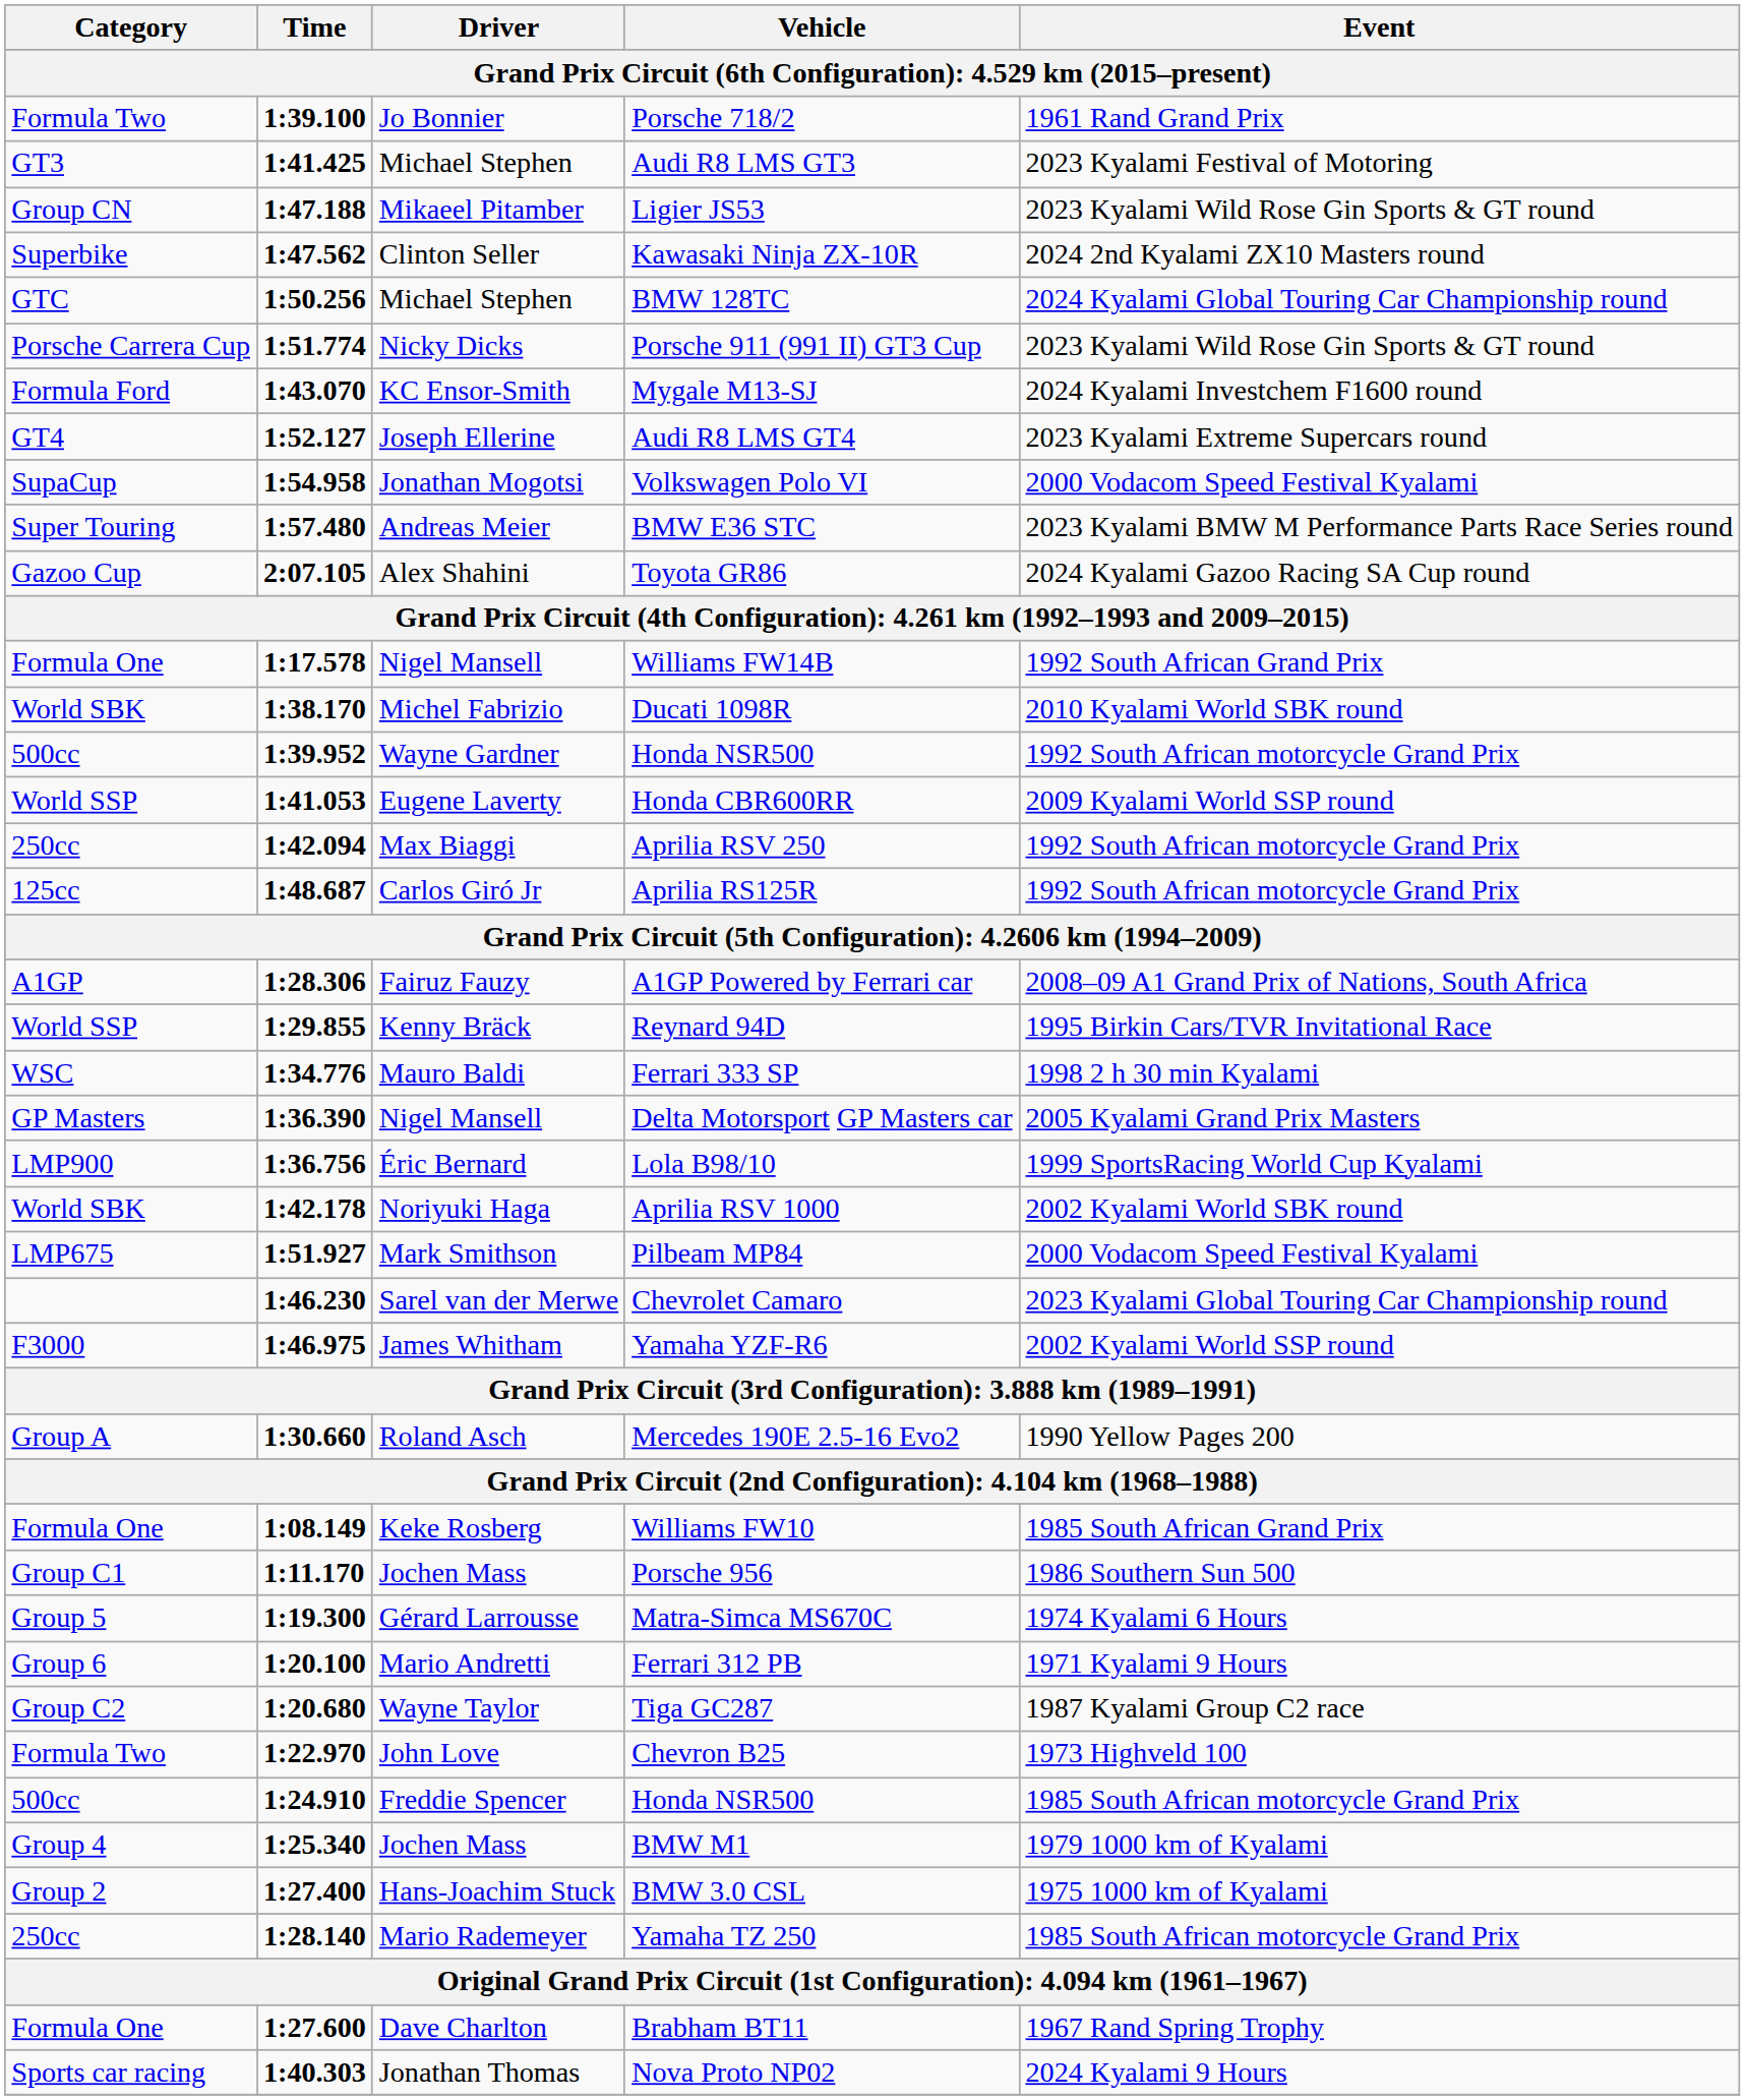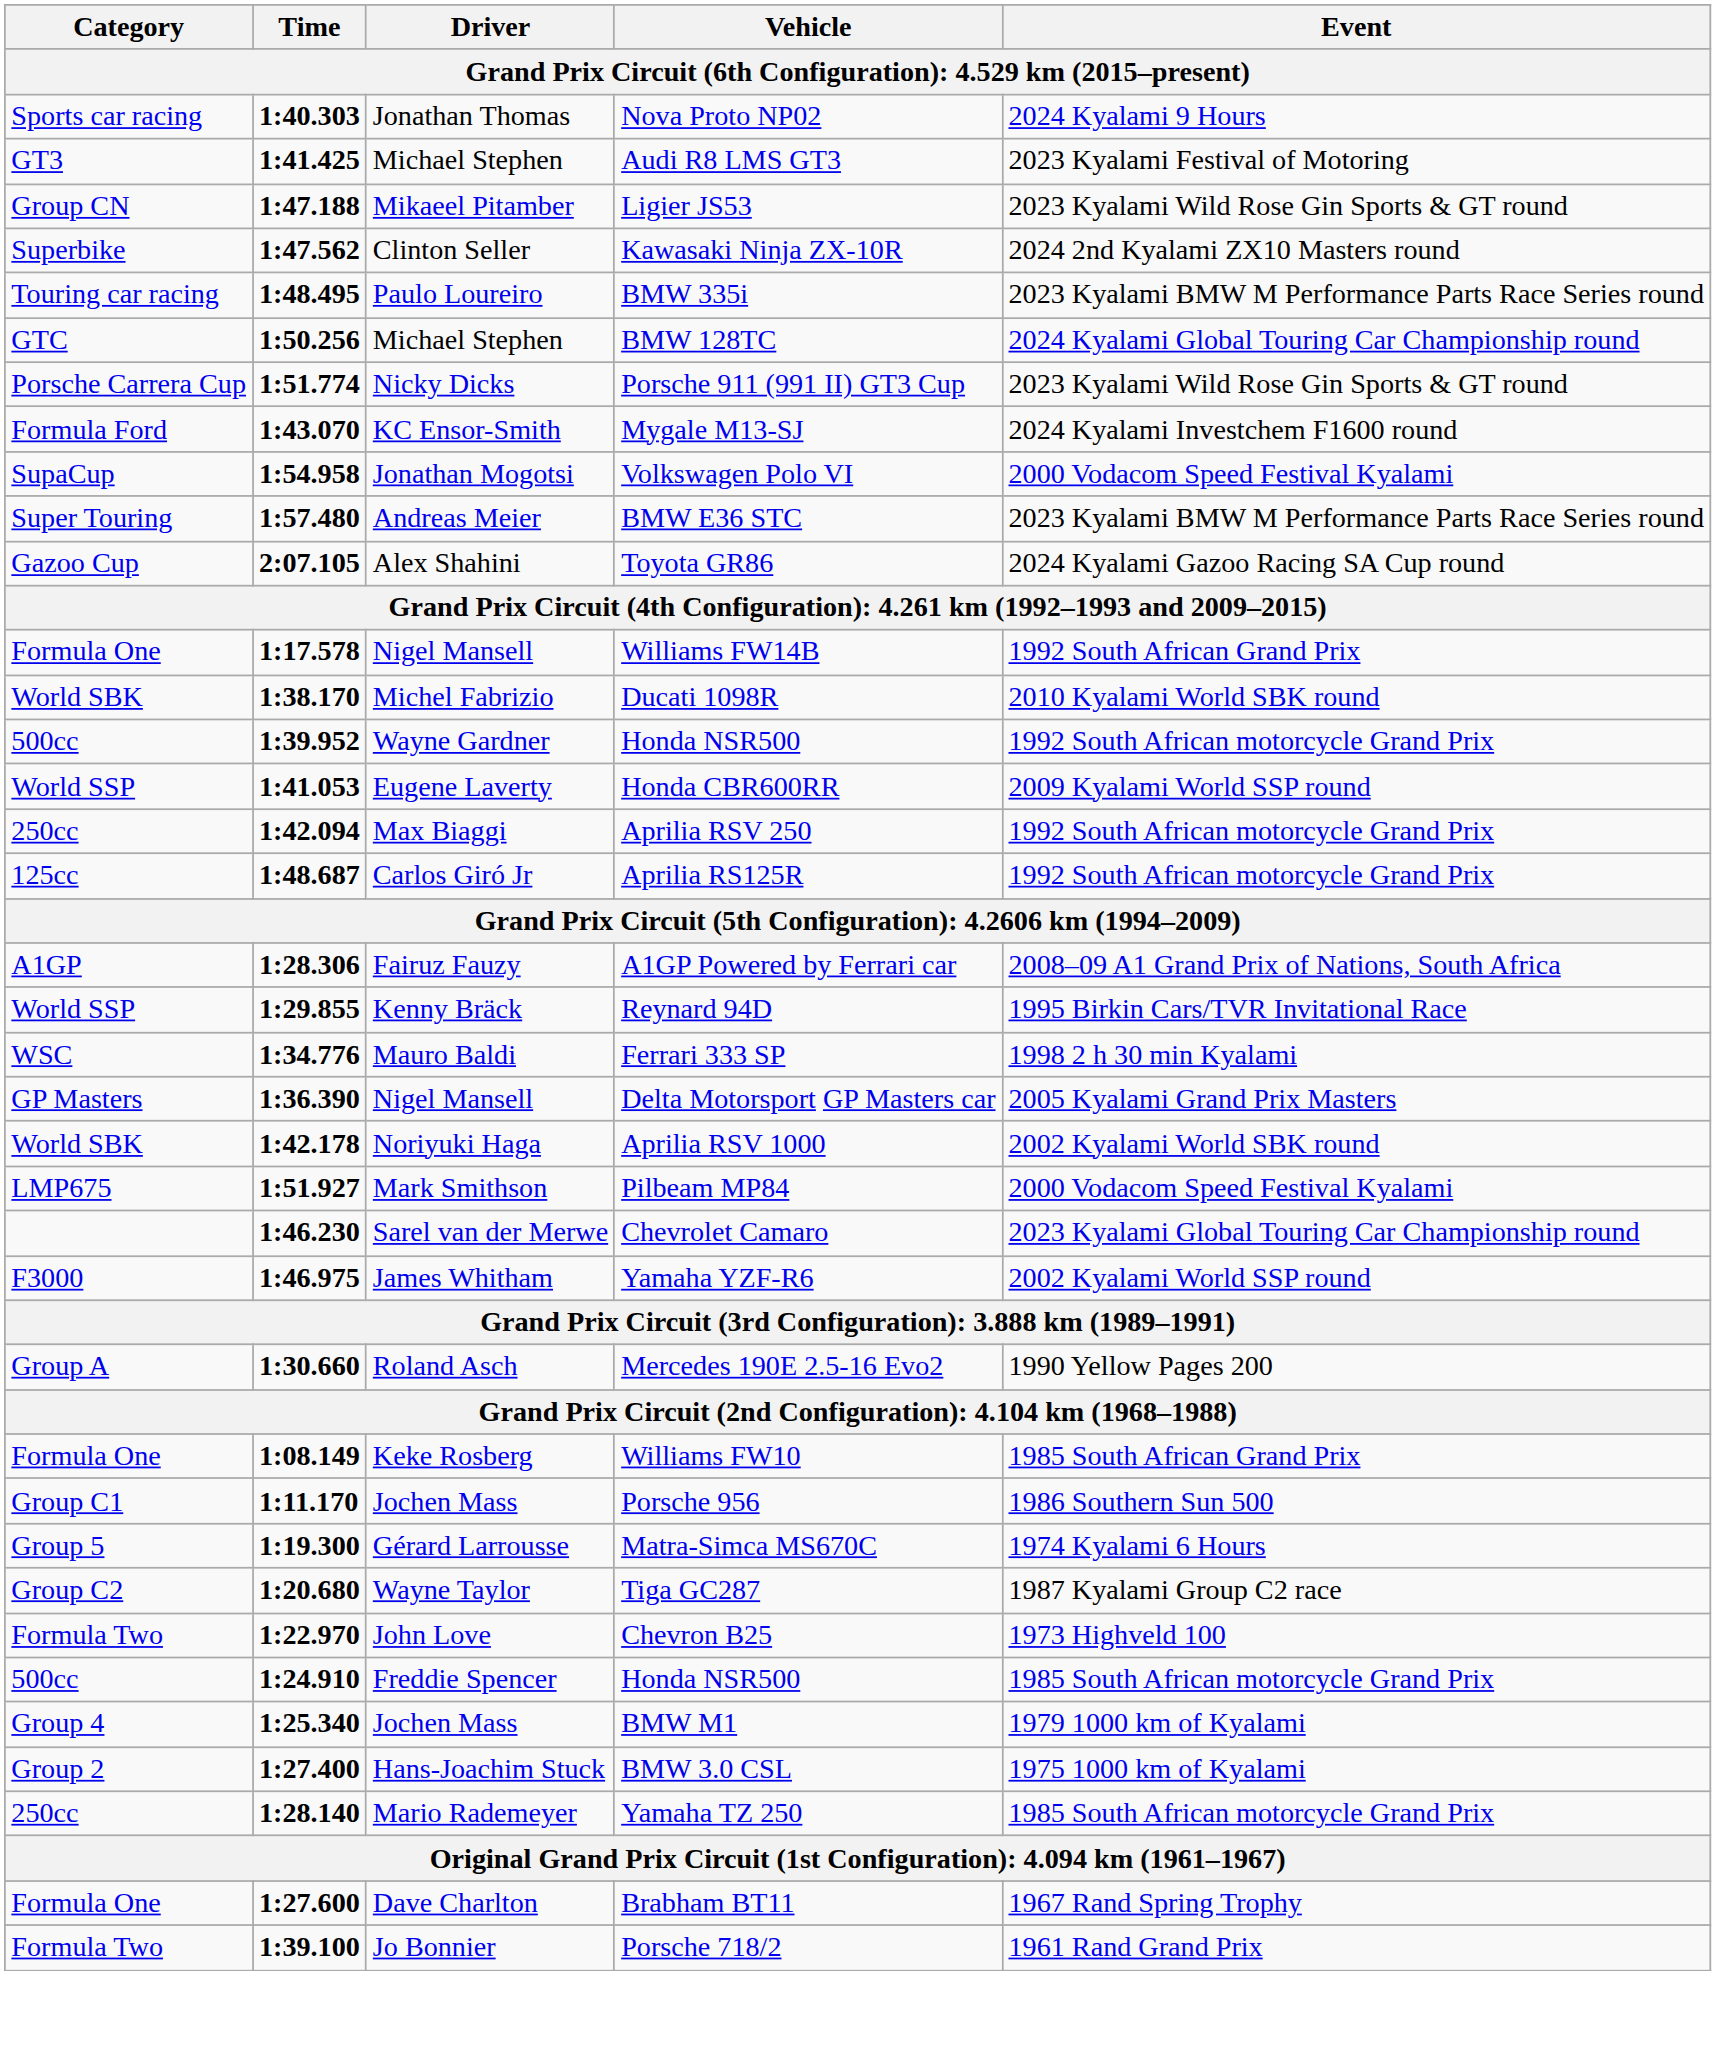rows swapped: Nova Proto NP02 <-> Porsche 718/2
+ row: Touring car racing | 1:48.495 | Paulo Loureiro | BMW 335i | 2023 Kyalami BMW M Performance Parts Race Series round
- row: GT4 | 1:52.127 | Joseph Ellerine | Audi R8 LMS GT4 | 2023 Kyalami Extreme Supercars round
- row: LMP900 | 1:36.756 | Éric Bernard | Lola B98/10 | 1999 SportsRacing World Cup Kyalami
- row: Group 6 | 1:20.100 | Mario Andretti | Ferrari 312 PB | 1971 Kyalami 9 Hours
